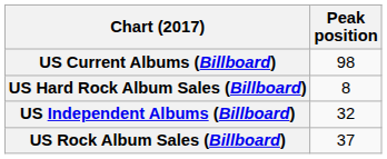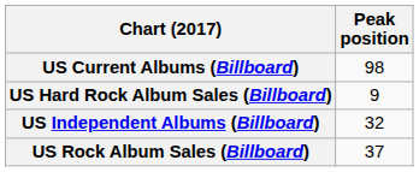US Hard Rock Album Sales (Billboard) | Peak position: 8 -> 9
